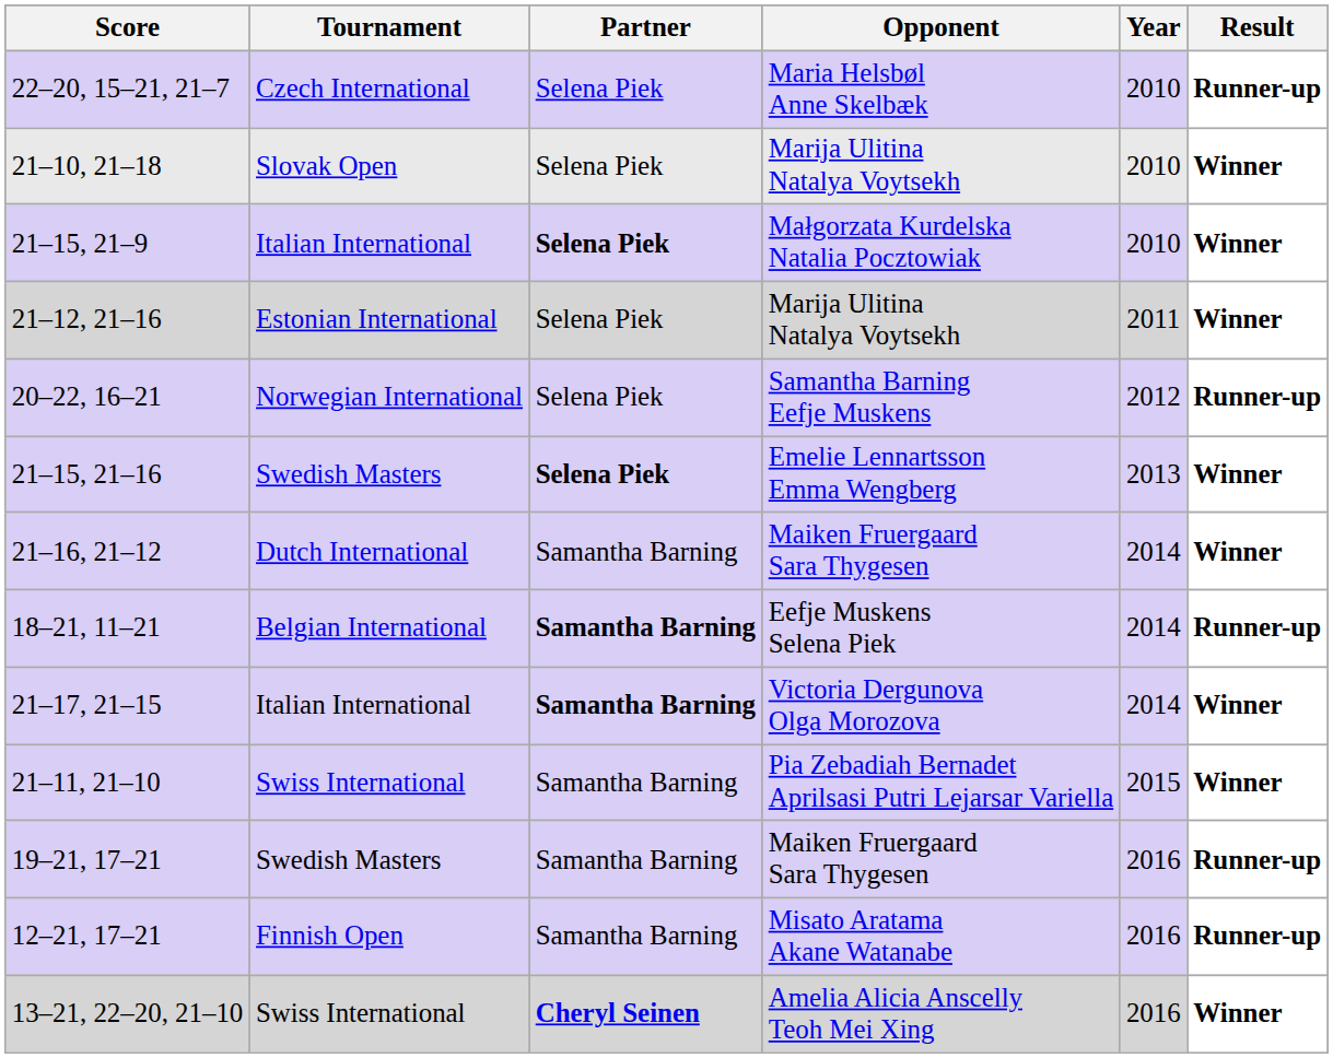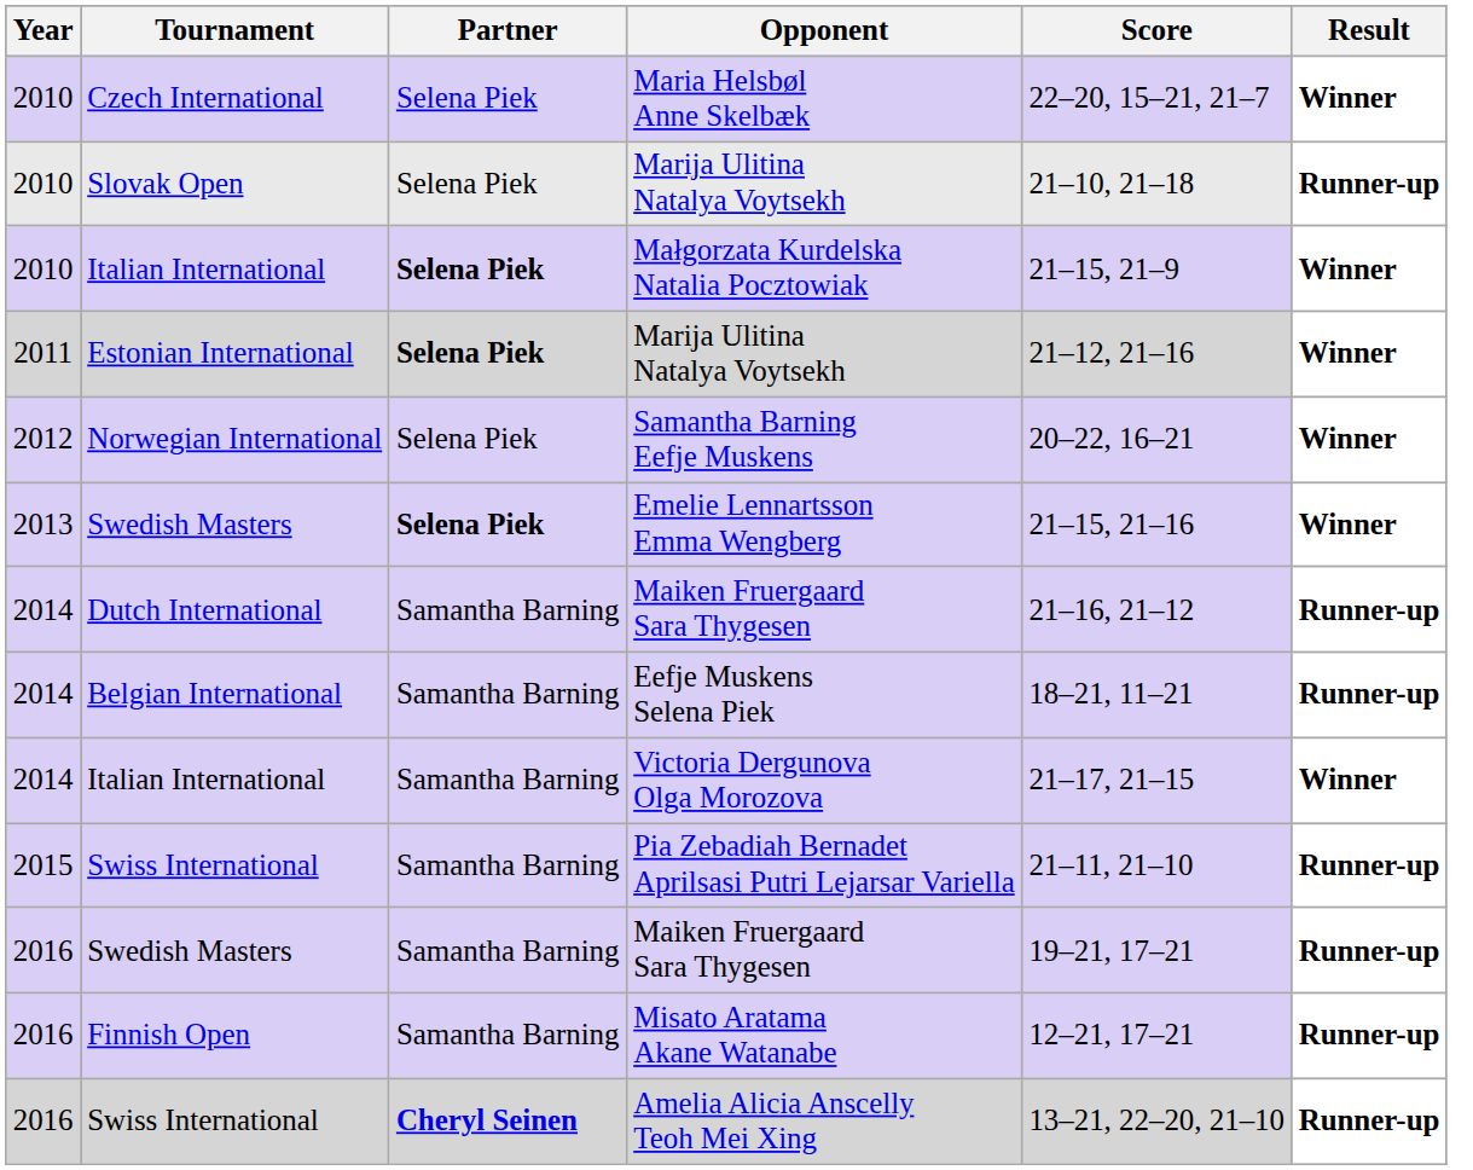columns swapped: Year <-> Score
Maria Helsbøl Anne Skelbæk | Result: Runner-up -> Winner
Slovak Open / Marija Ulitina Natalya Voytsekh | Result: Winner -> Runner-up
Estonian International / Marija Ulitina Natalya Voytsekh | Partner: normal -> bold
Samantha Barning Eefje Muskens | Result: Runner-up -> Winner
Dutch International / Maiken Fruergaard Sara Thygesen | Result: Winner -> Runner-up
Eefje Muskens Selena Piek | Partner: bold -> normal
Victoria Dergunova Olga Morozova | Partner: bold -> normal
Pia Zebadiah Bernadet Aprilsasi Putri Lejarsar Variella | Result: Winner -> Runner-up
Amelia Alicia Anscelly Teoh Mei Xing | Result: Winner -> Runner-up
